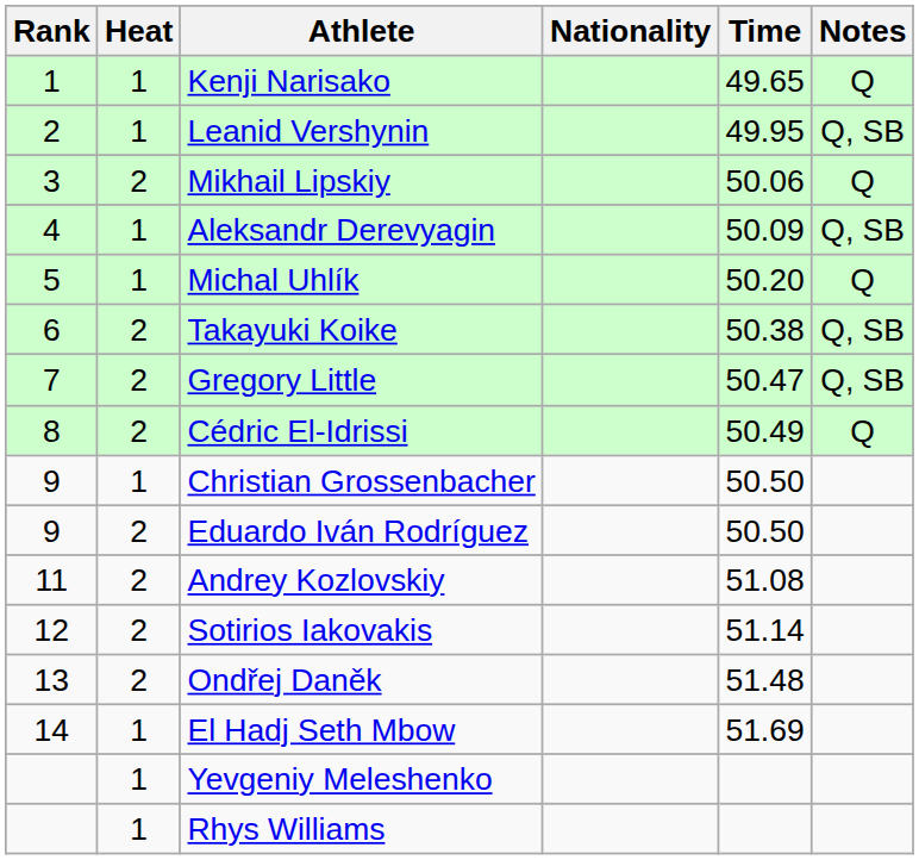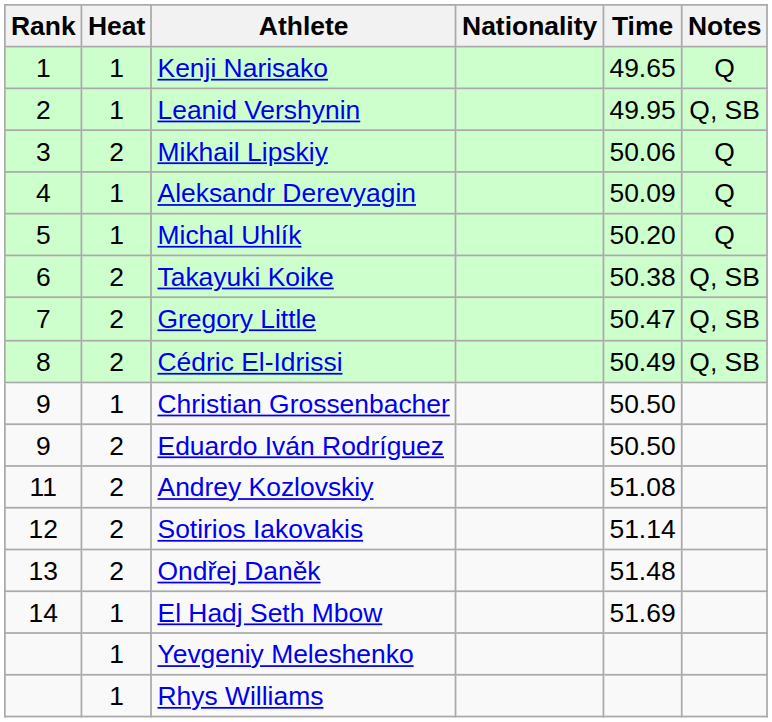Aleksandr Derevyagin | Notes: Q, SB -> Q
Cédric El-Idrissi | Notes: Q -> Q, SB
